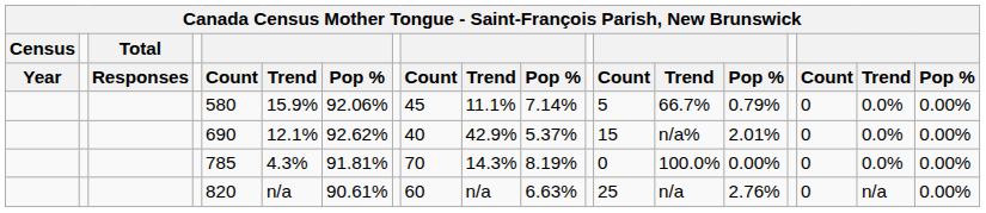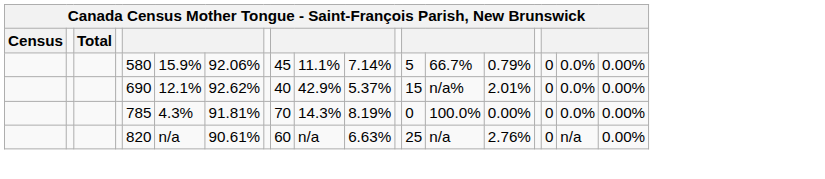- row: Year | Responses | Count | Trend | Pop % | Count | Trend | Pop % | Count | Trend | Pop % | Count | Trend | Pop %
